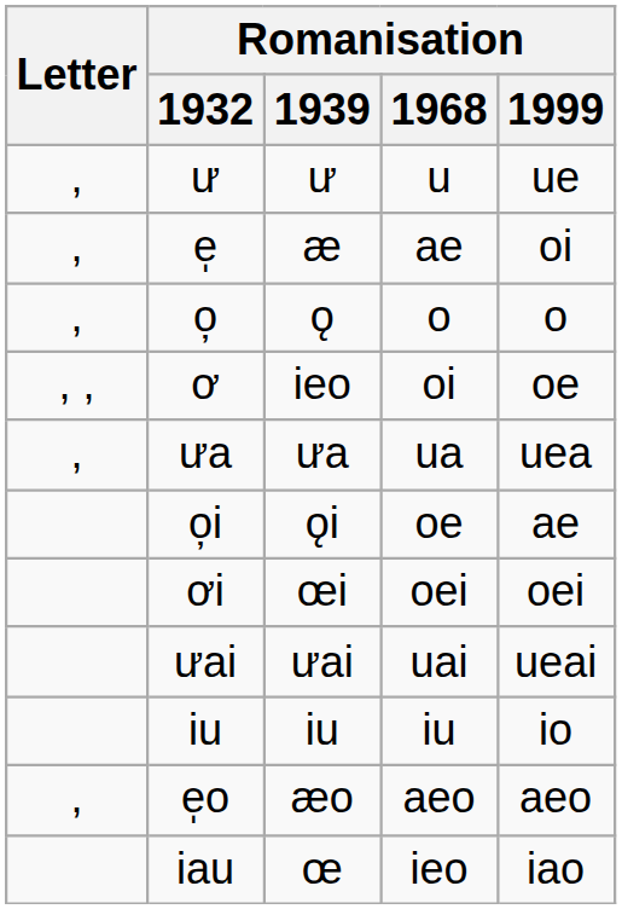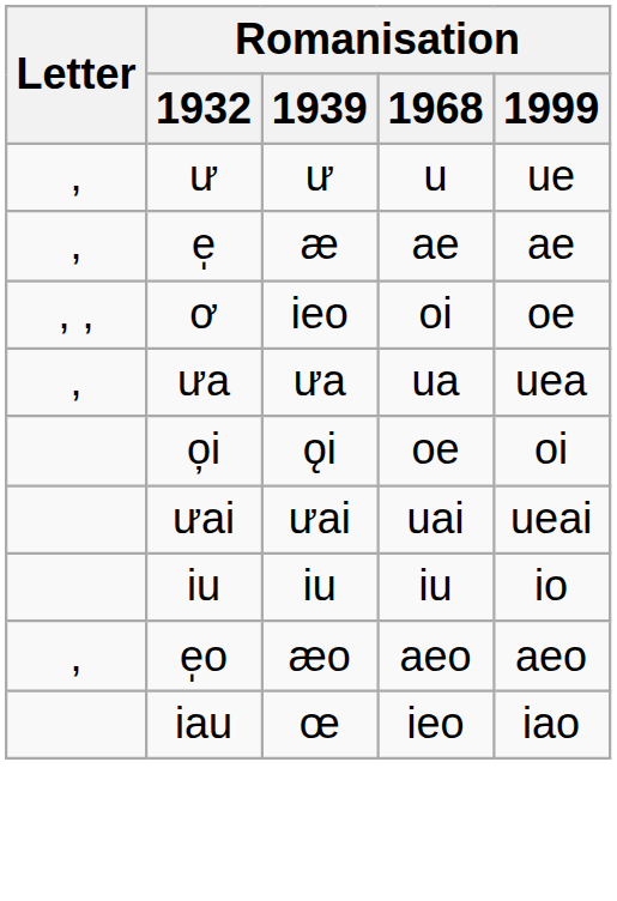e̩ | Romanisation / 1999: oi -> ae
- row: , | o̦ | ǫ | o | o
o̦i | Romanisation / 1999: ae -> oi
- row: ơi | œi | oei | oei
